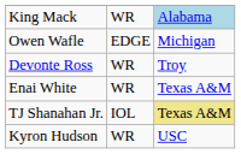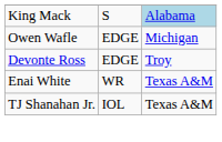King Mack | column 2: WR -> S
Devonte Ross | column 2: WR -> EDGE
TJ Shanahan Jr. | column 3: khaki background -> no background
- row: Kyron Hudson | WR | USC
